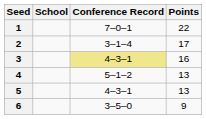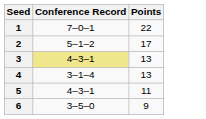- column: School
2 | Conference Record: 3–1–4 -> 5–1–2
3 | Points: 16 -> 13
4 | Conference Record: 5–1–2 -> 3–1–4
5 | Points: 13 -> 11
